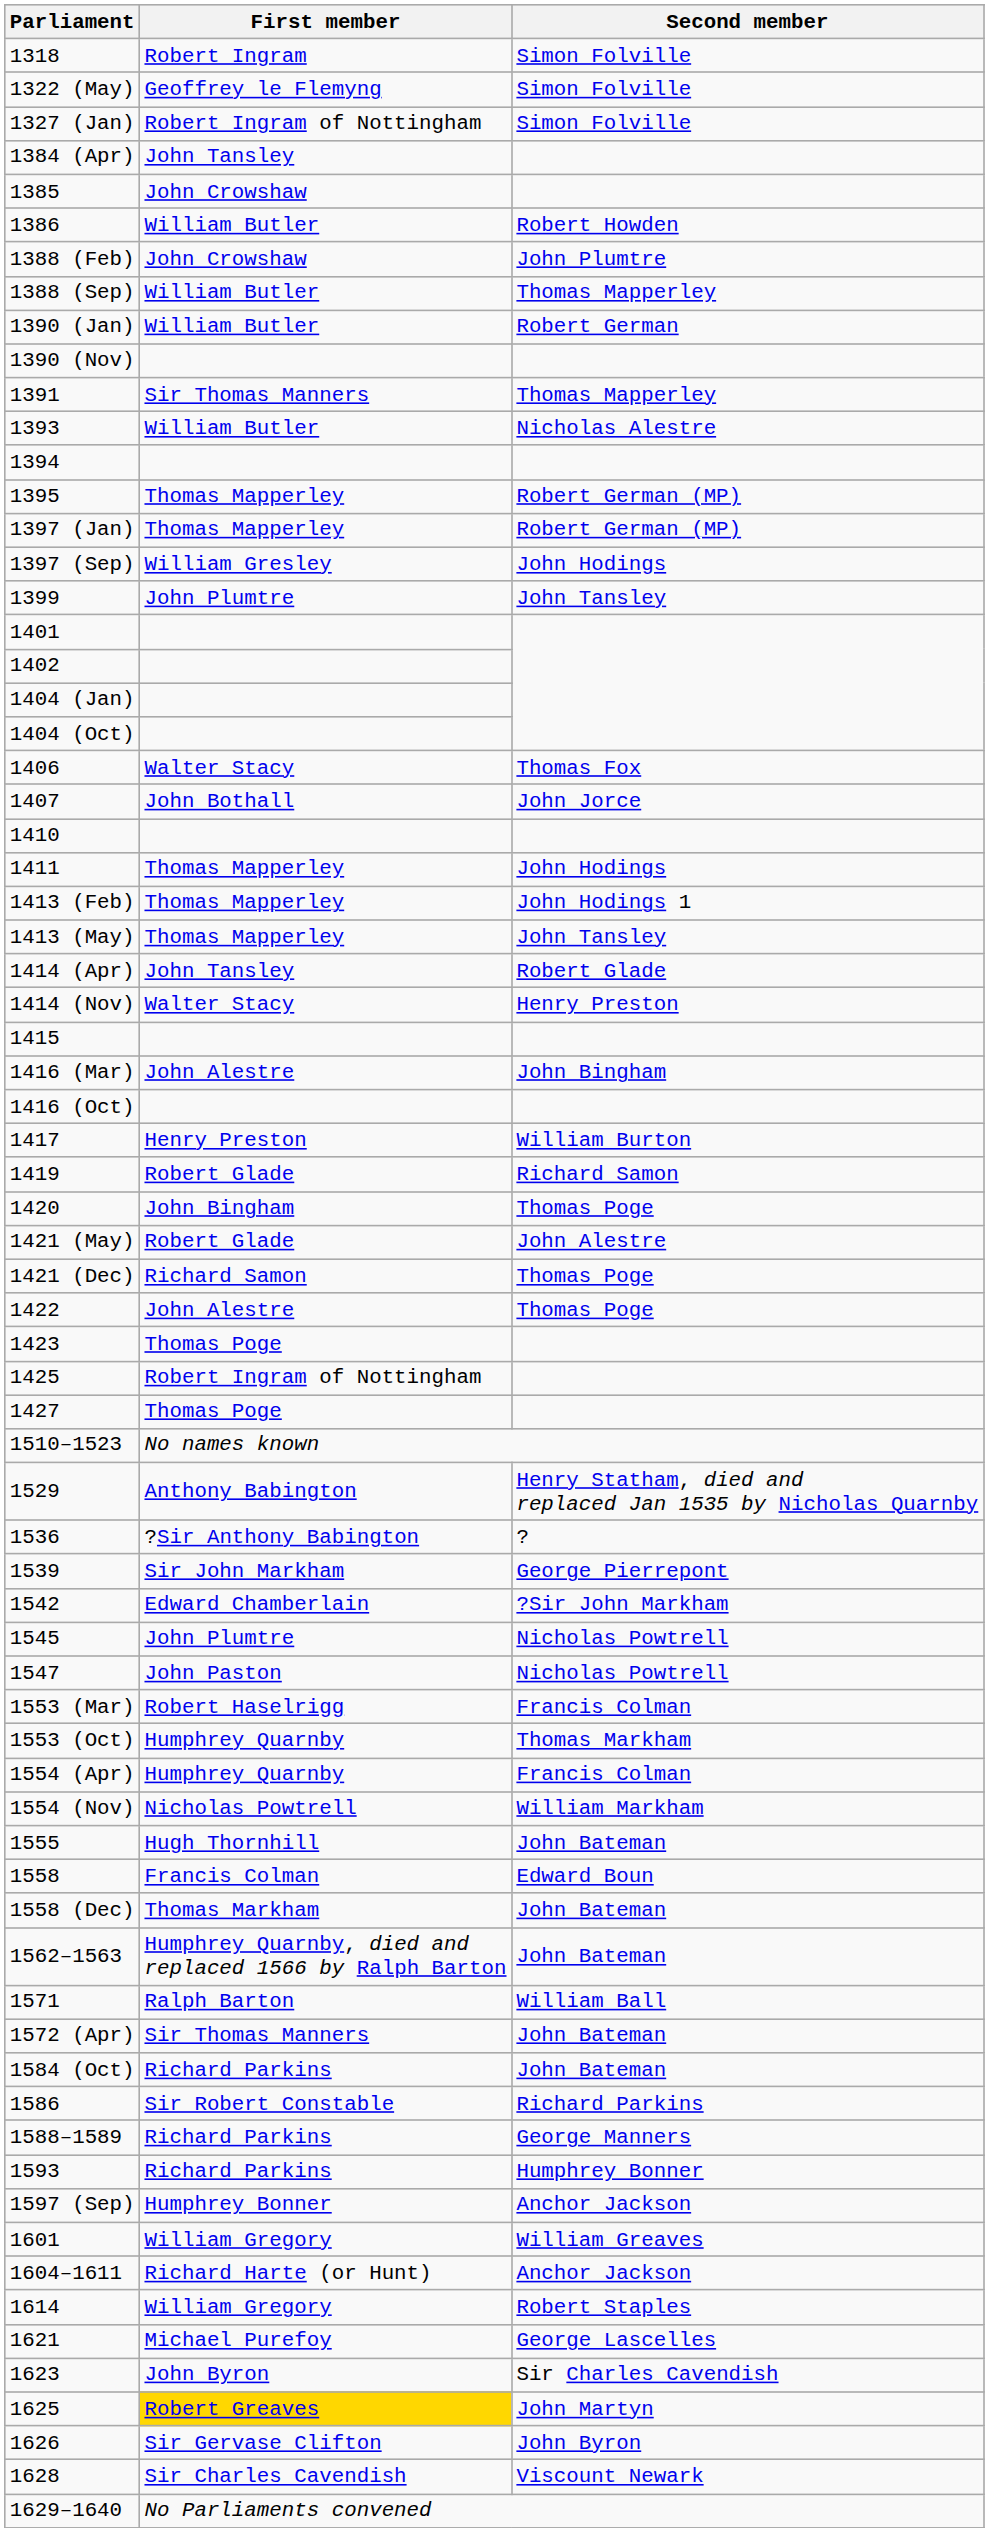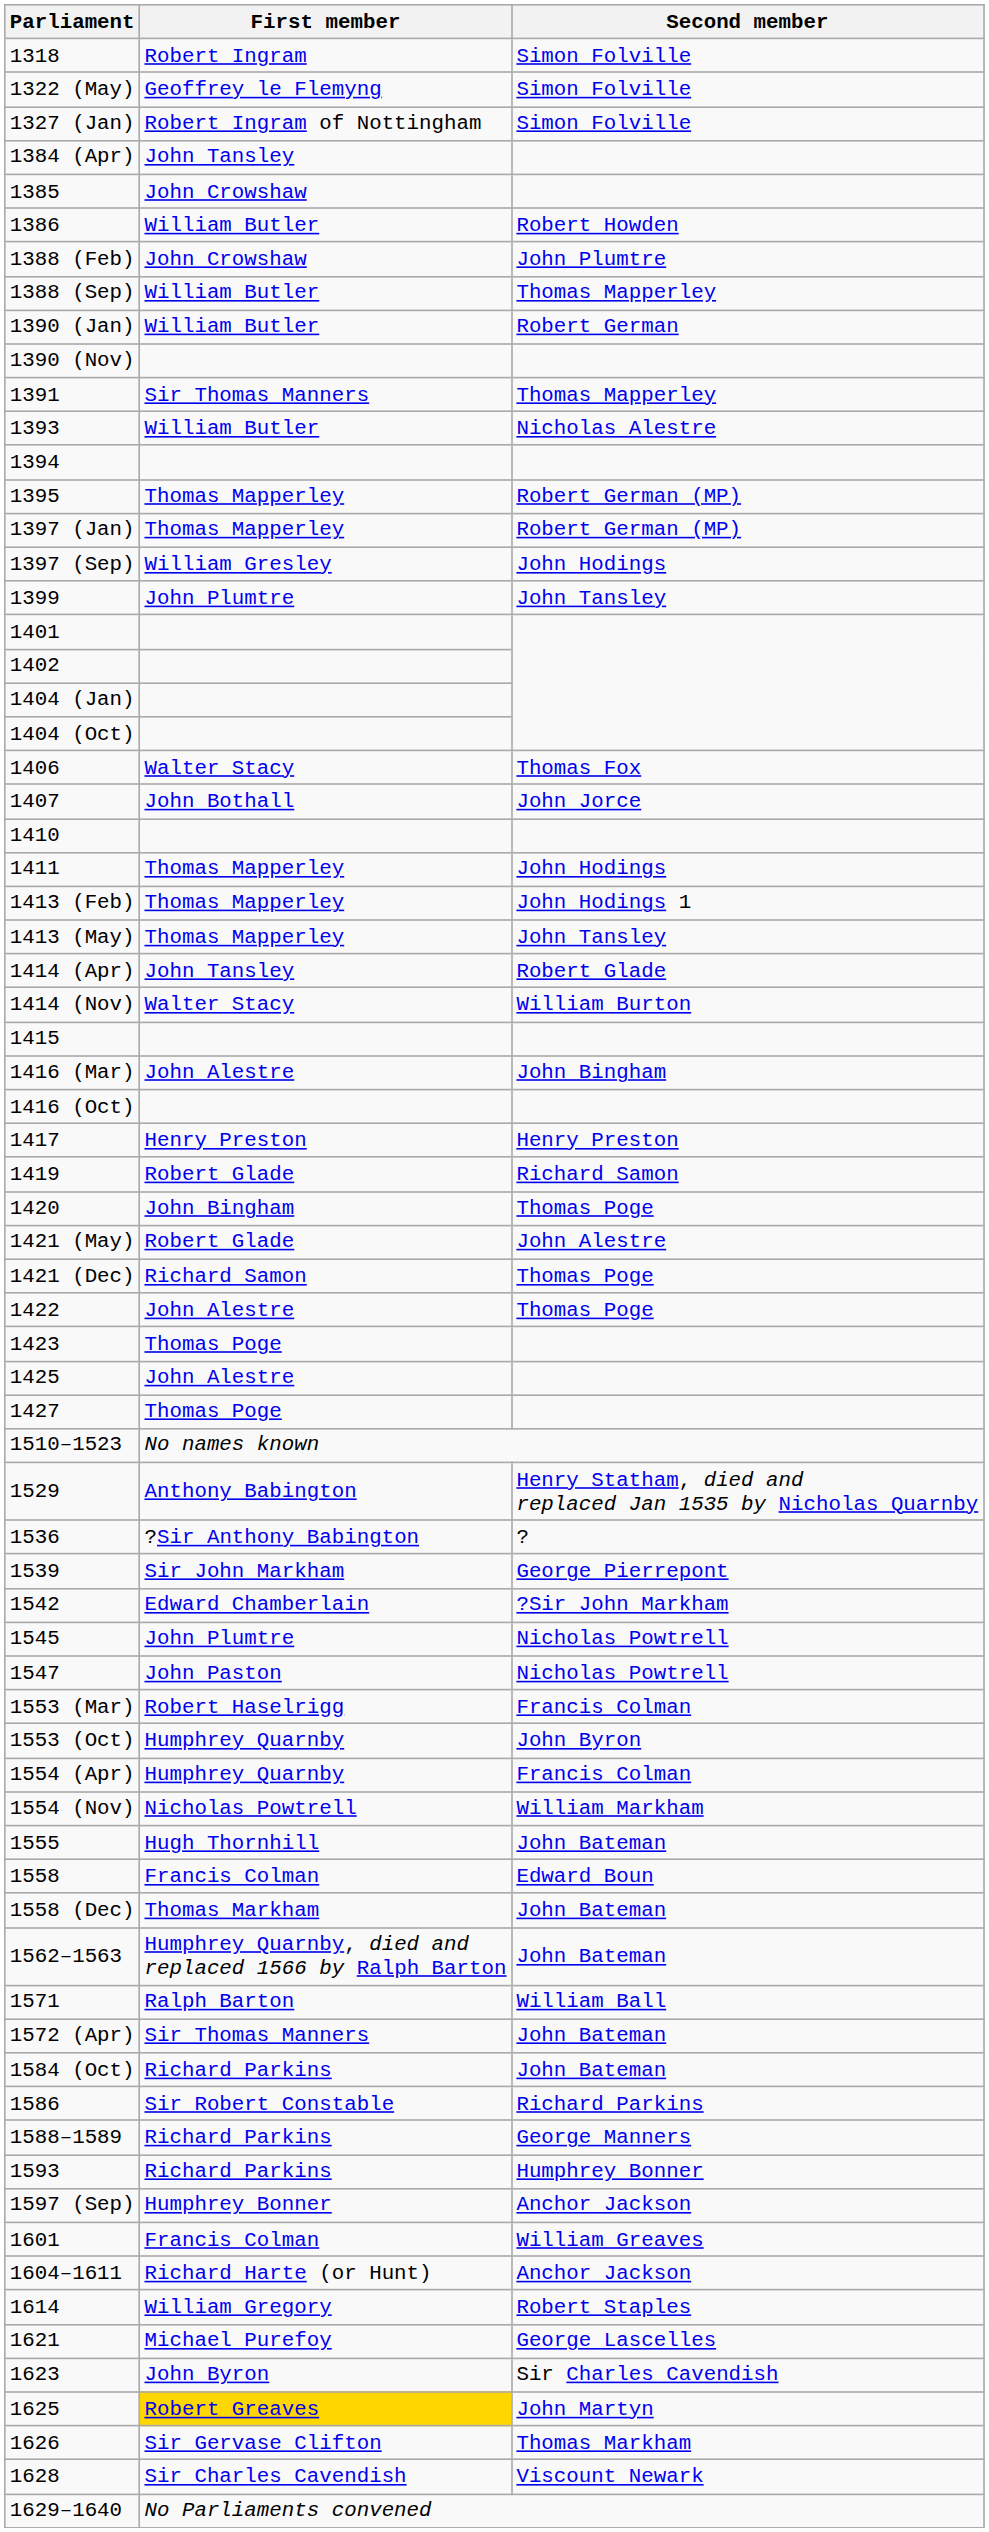1414 (Nov) | Second member: Henry Preston -> William Burton
1417 | Second member: William Burton -> Henry Preston
1425 | First member: Robert Ingram of Nottingham -> John Alestre
1553 (Oct) | Second member: Thomas Markham -> John Byron
1601 | First member: William Gregory -> Francis Colman
1626 | Second member: John Byron -> Thomas Markham
